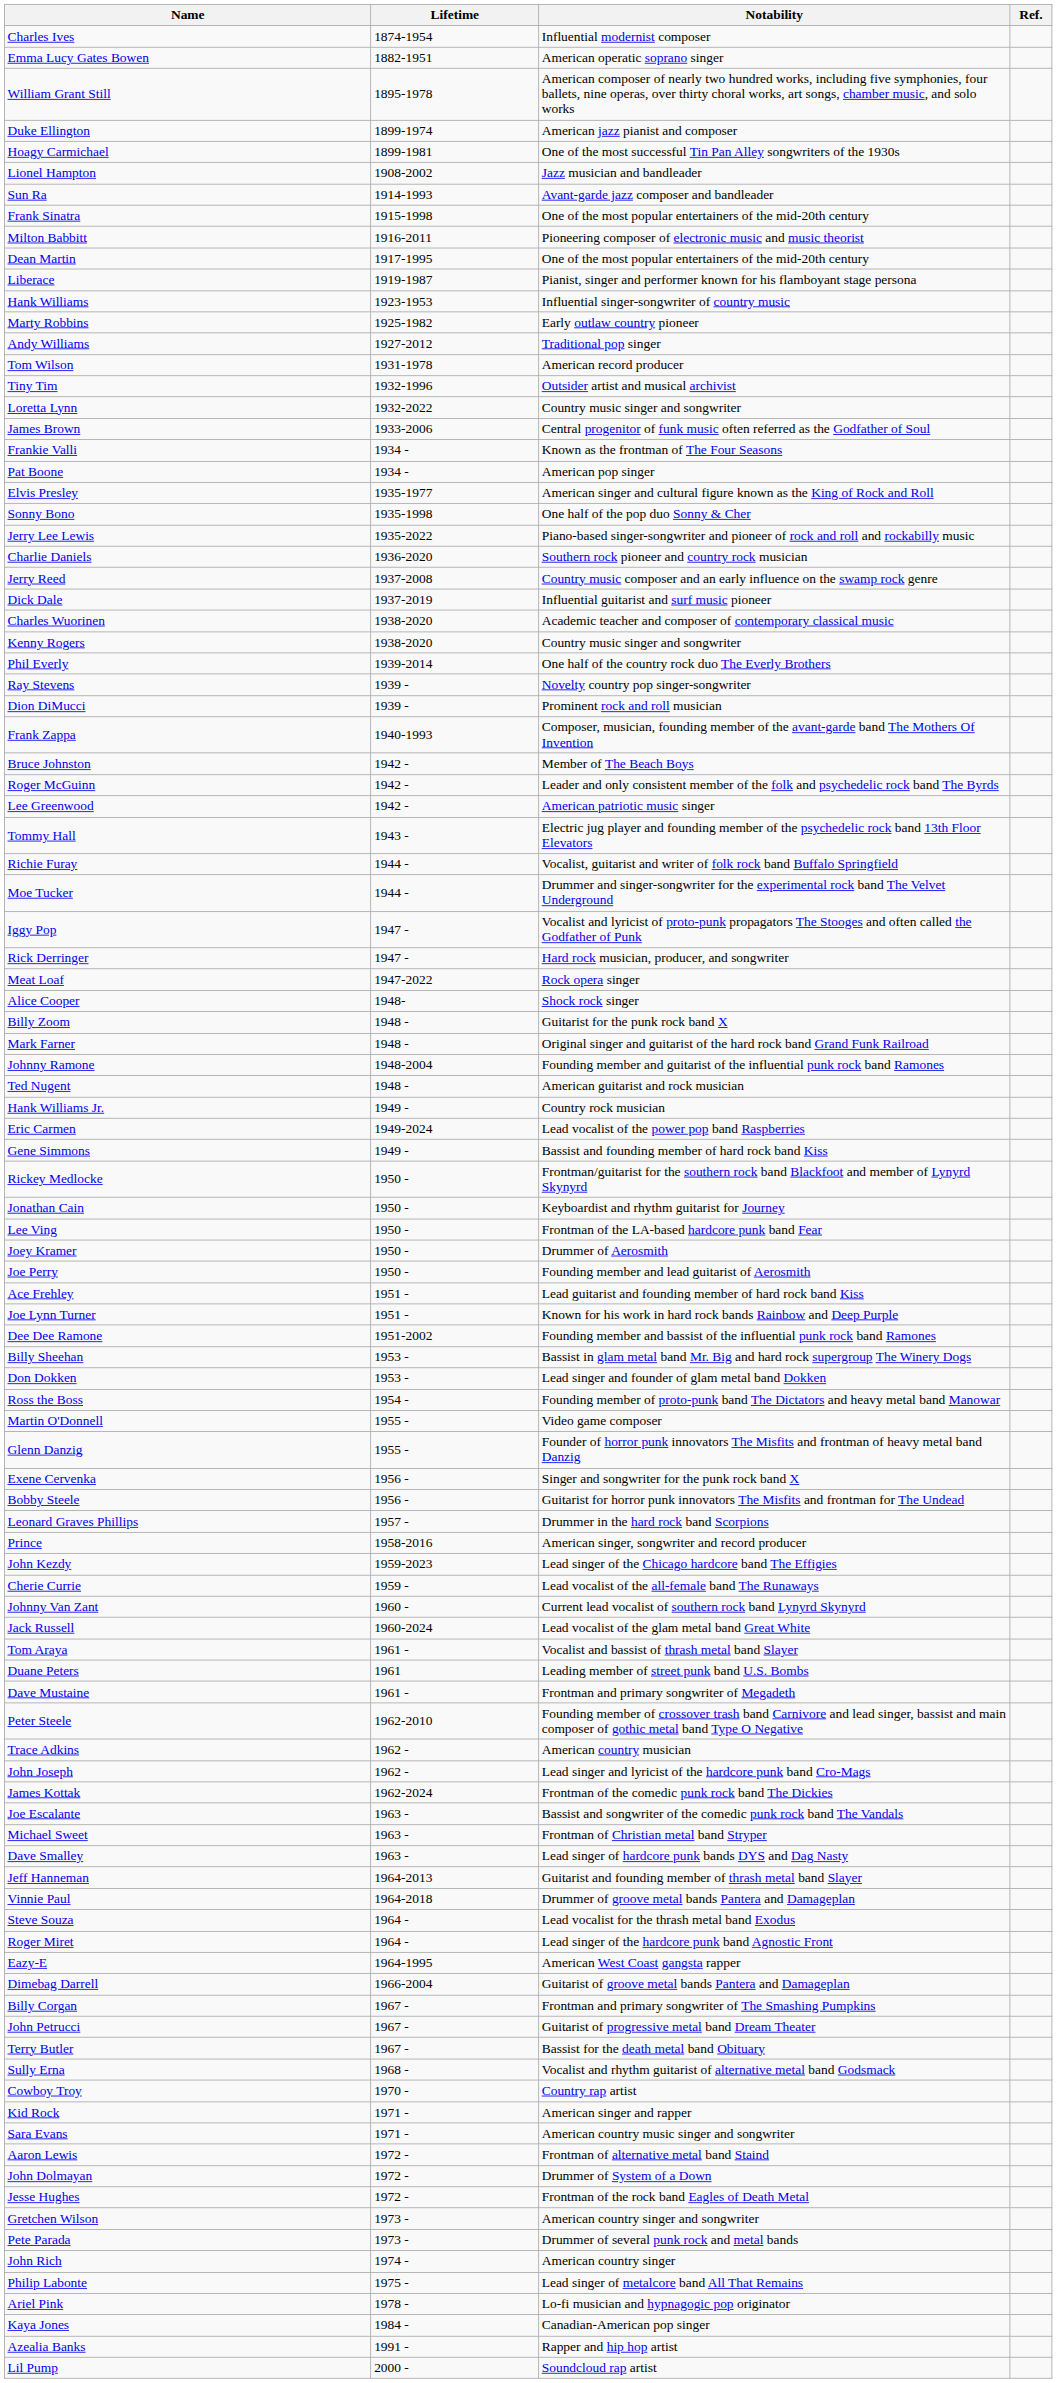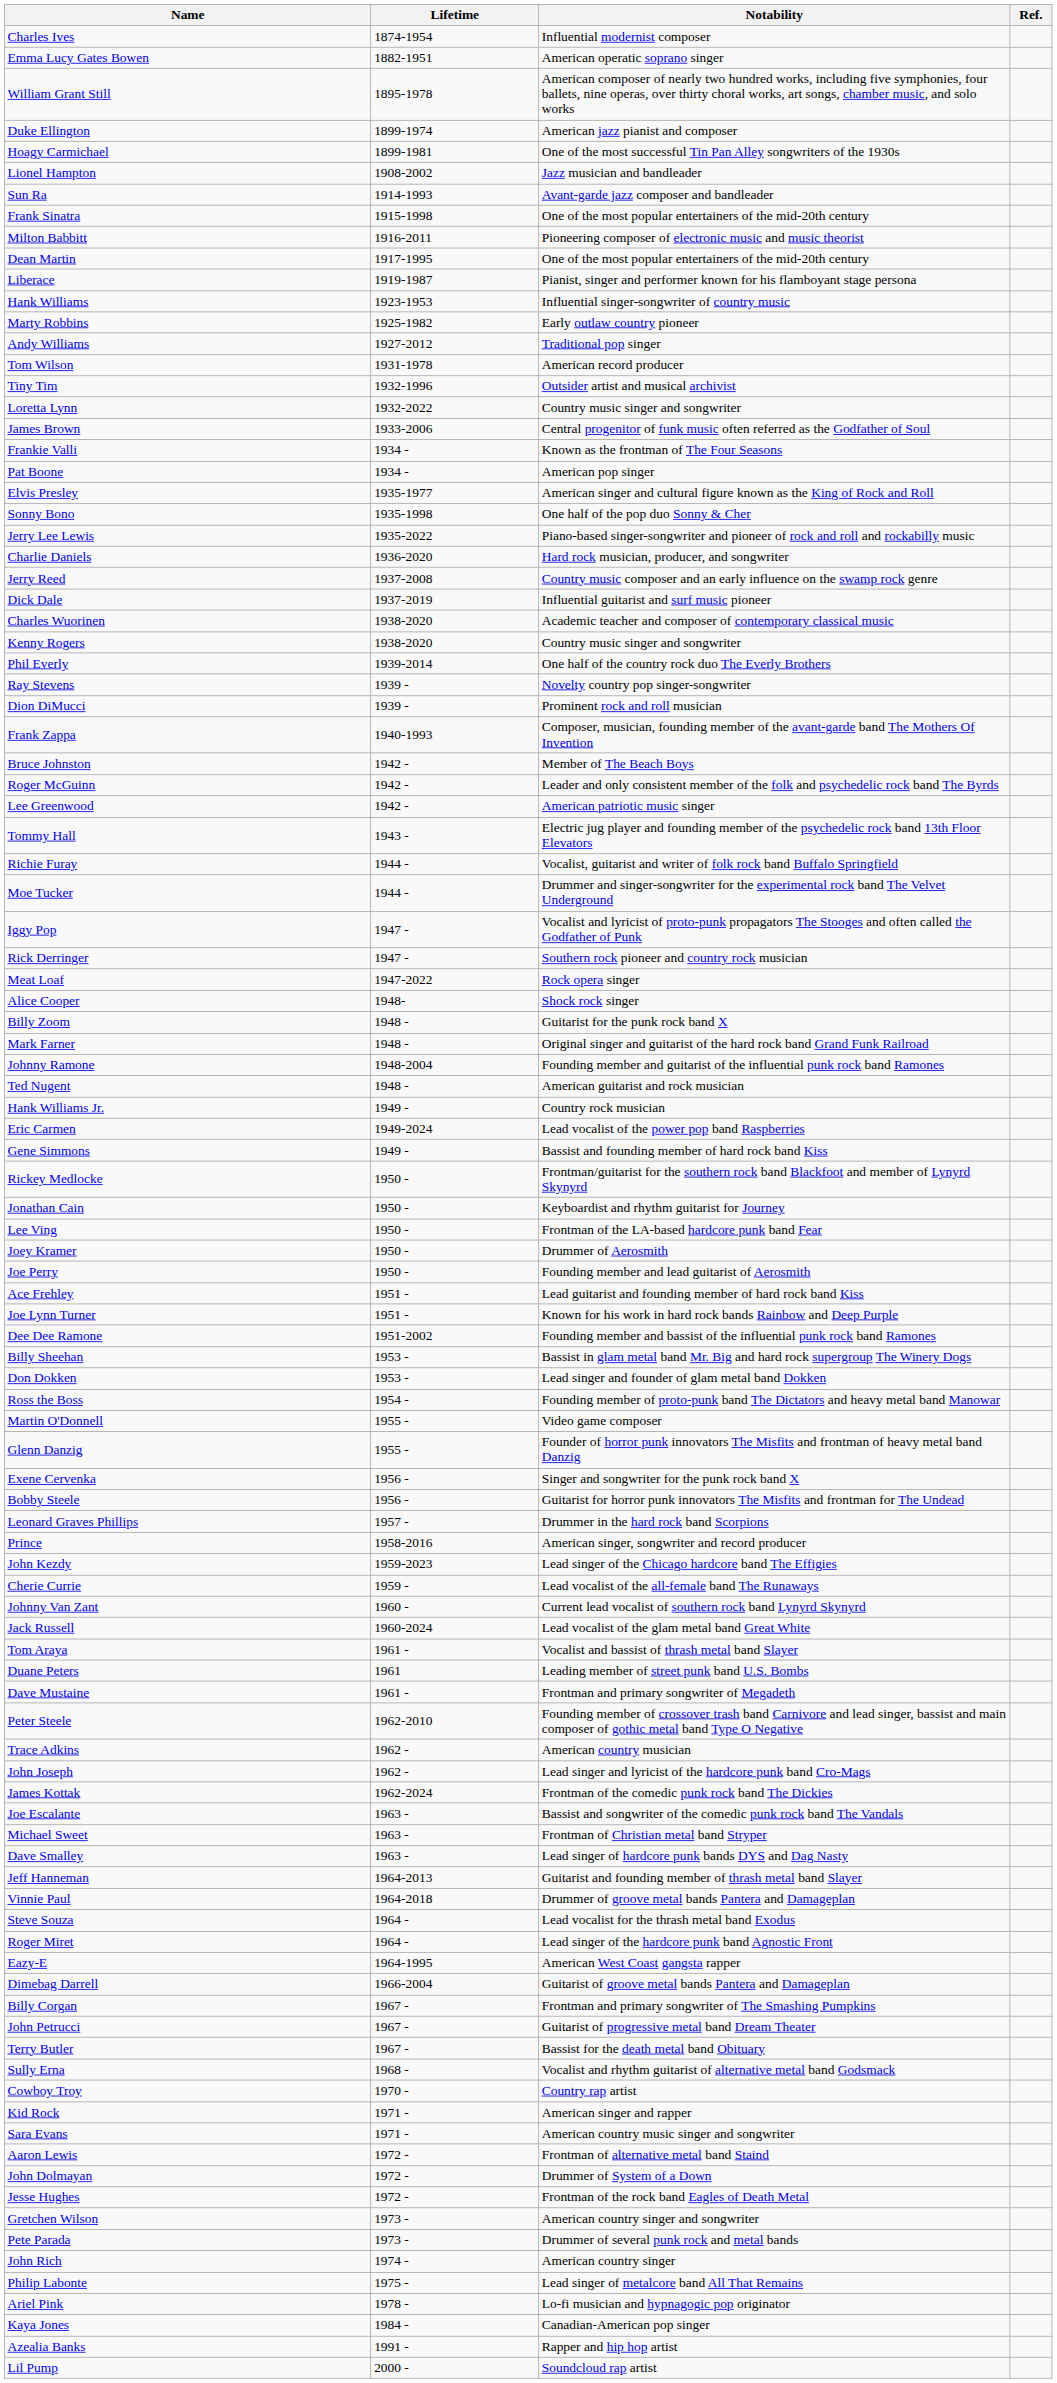Charlie Daniels | Notability: Southern rock pioneer and country rock musician -> Hard rock musician, producer, and songwriter
Rick Derringer | Notability: Hard rock musician, producer, and songwriter -> Southern rock pioneer and country rock musician
